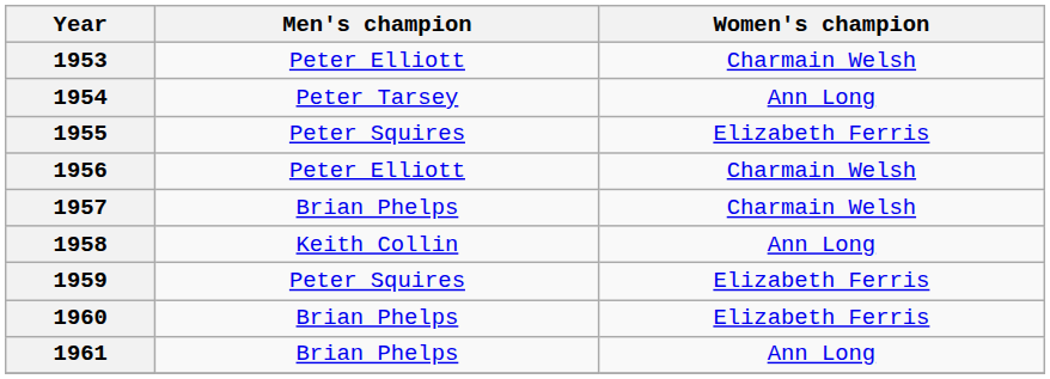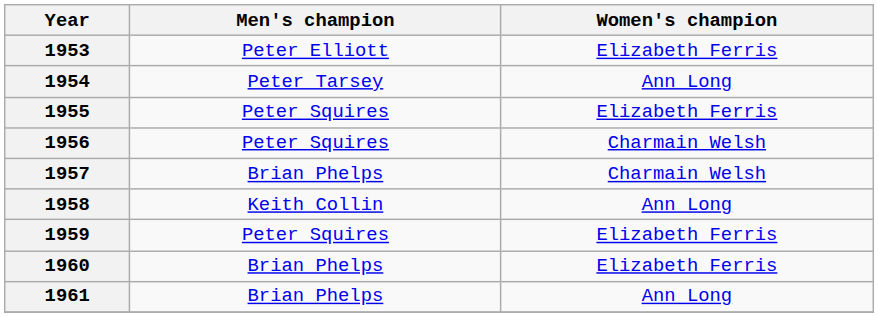1953 | Women's champion: Charmain Welsh -> Elizabeth Ferris
1956 | Men's champion: Peter Elliott -> Peter Squires
